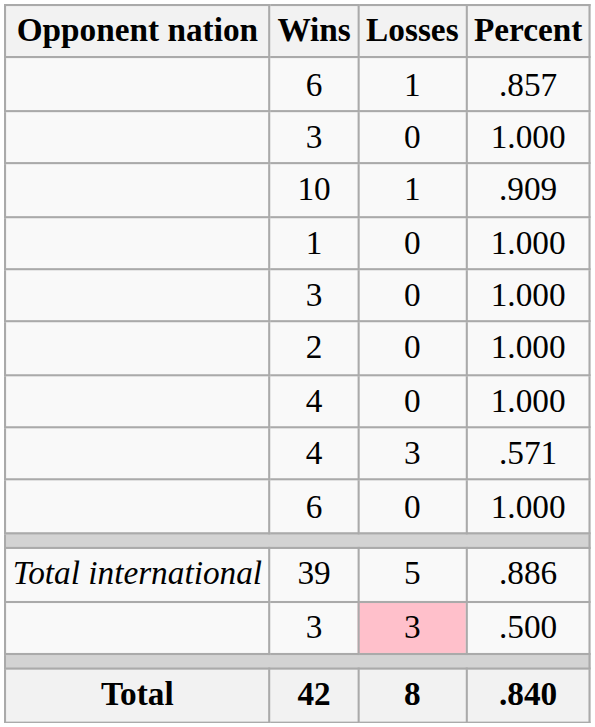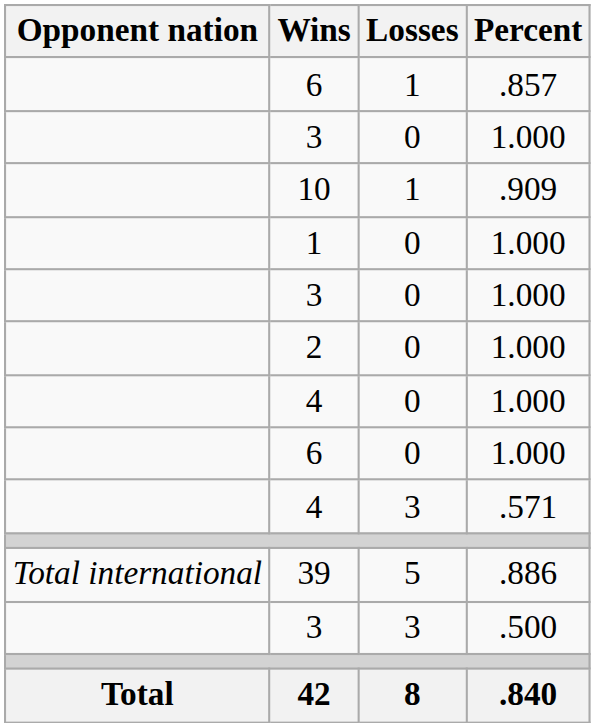rows swapped: 4 / .571 <-> 6 / 1.000
3 / .500 | Losses: pink background -> no background
